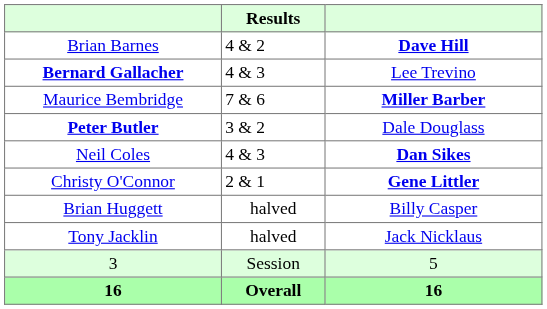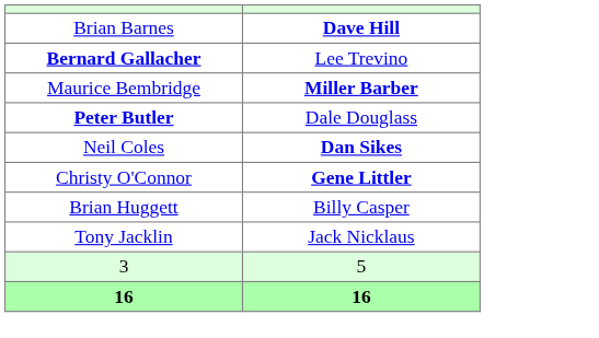- column: Results | 4 & 2 | 4 & 3 | 7 & 6 | 3 & 2 | 4 & 3 | 2 & 1 | halved | halved | Session | Overall
